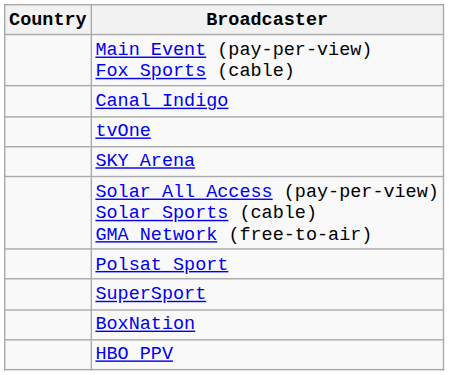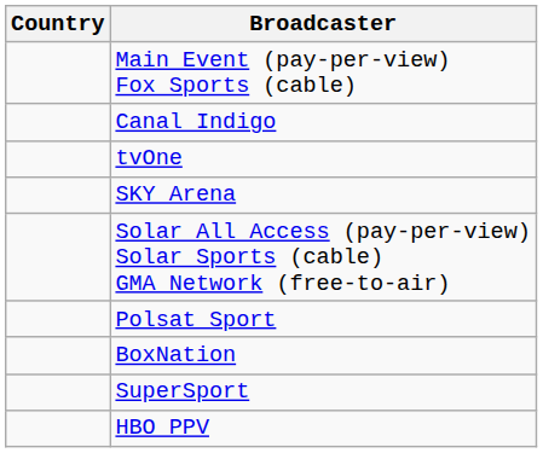rows swapped: SuperSport <-> BoxNation
